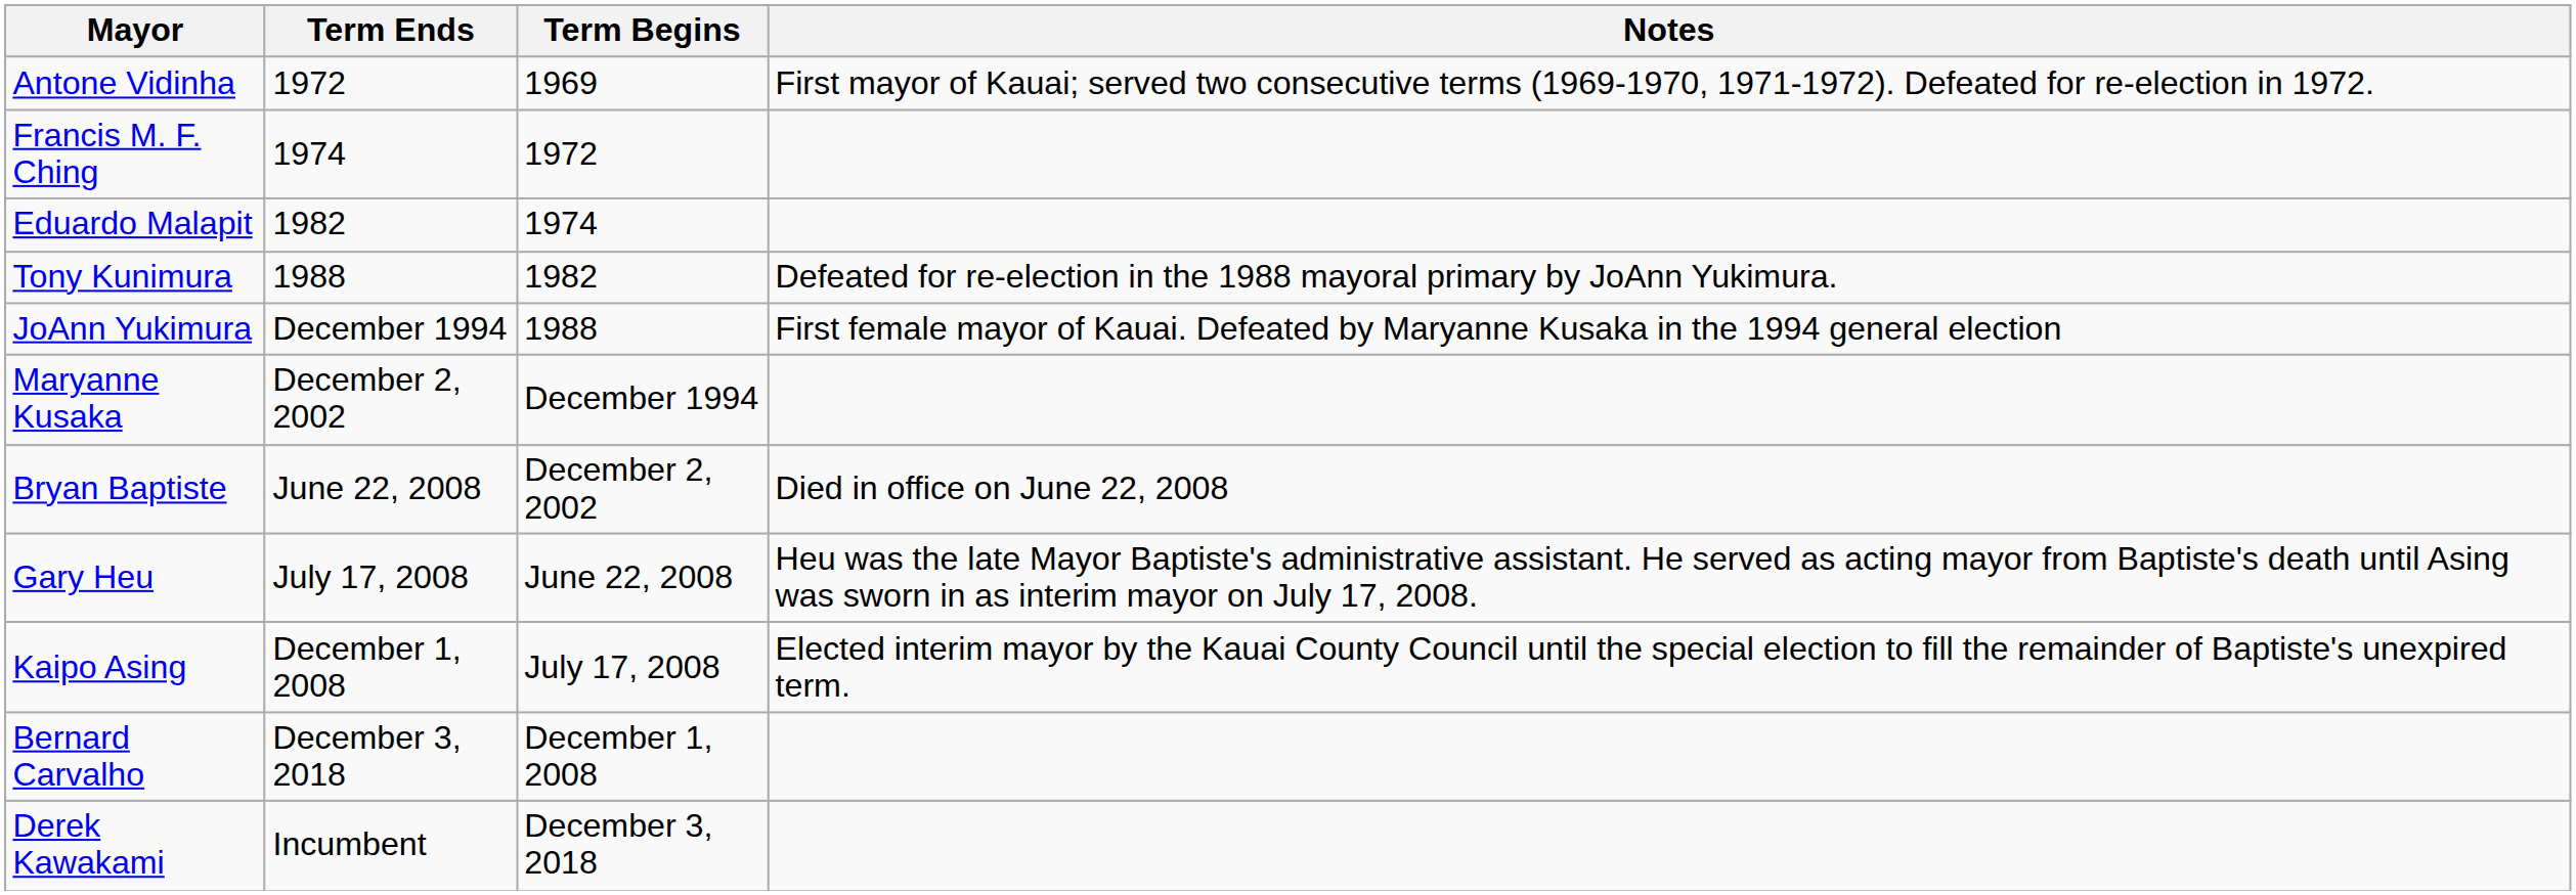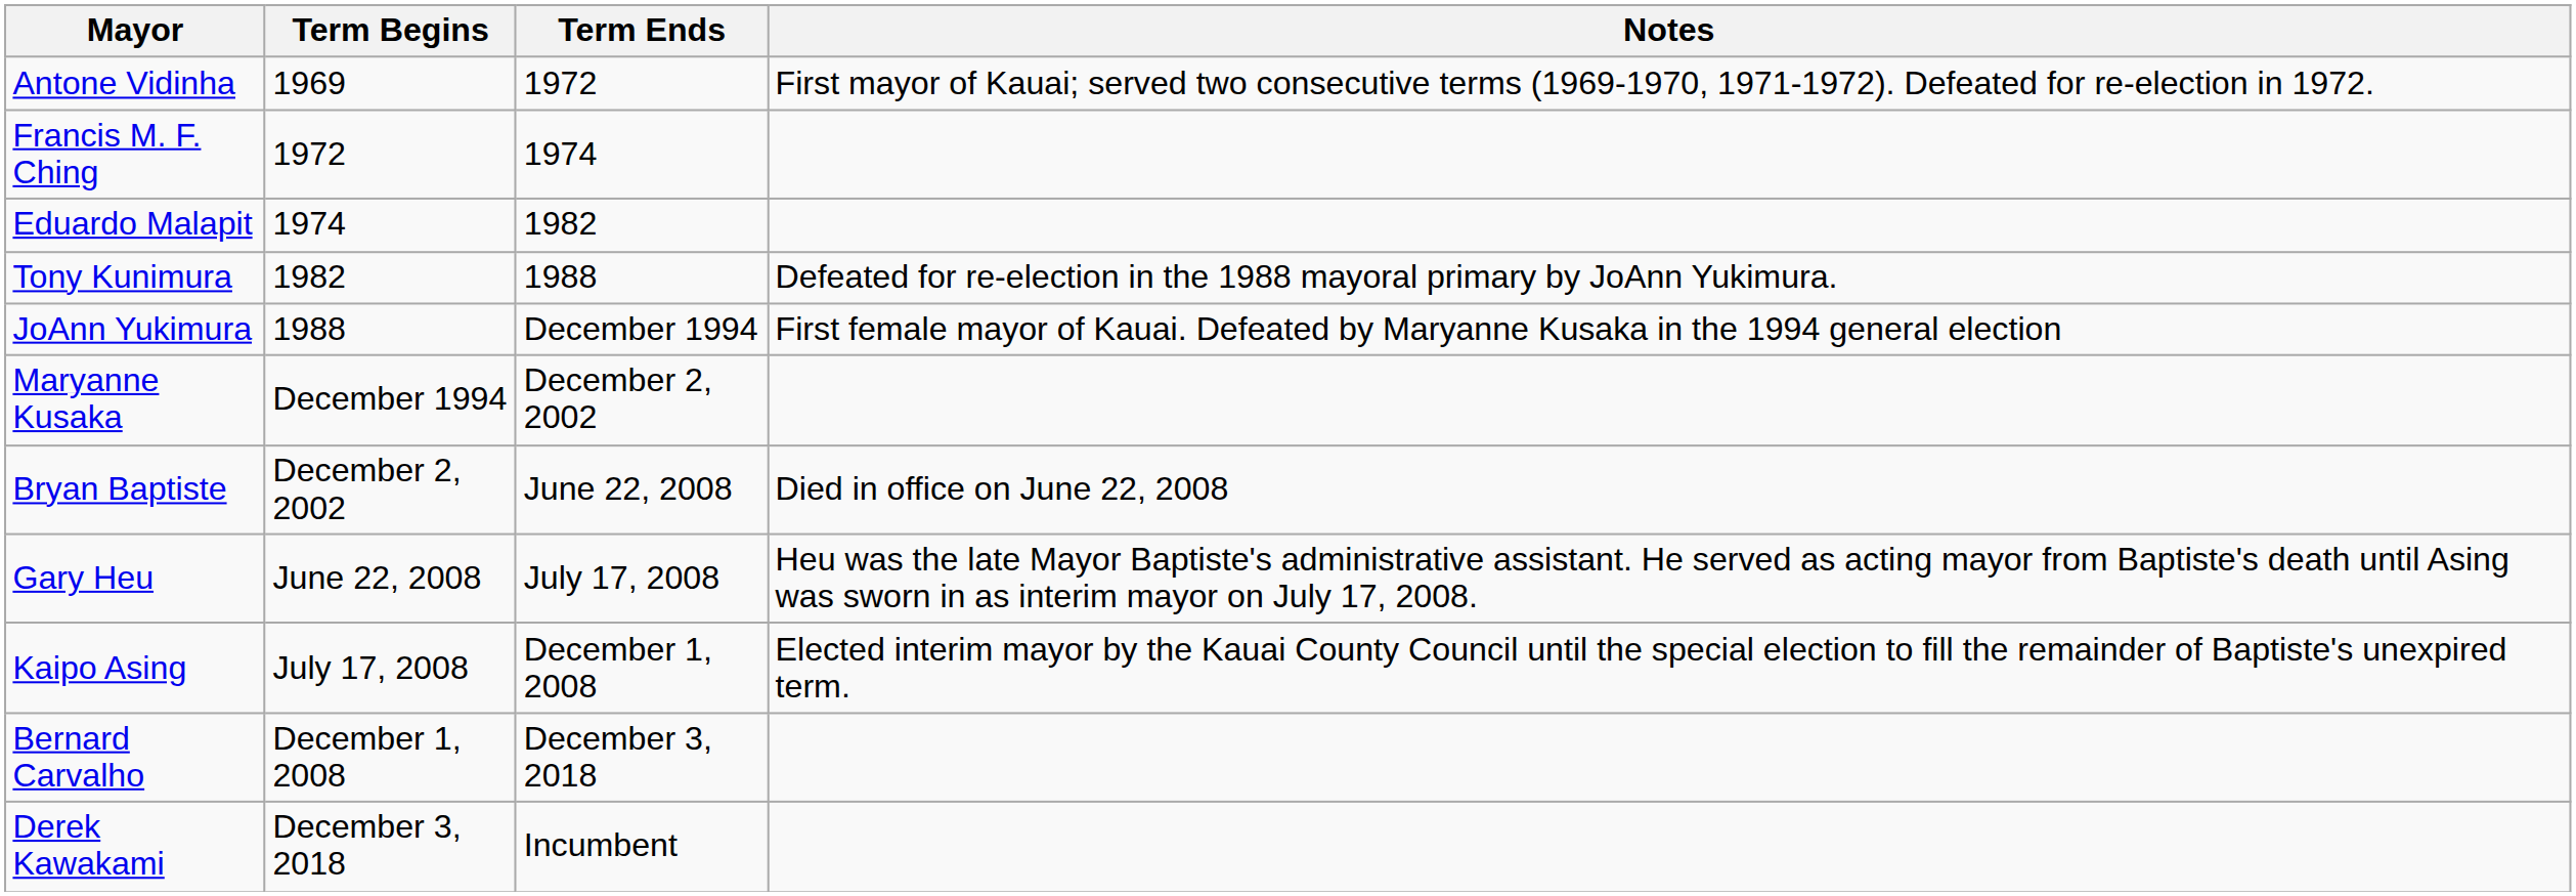columns swapped: Term Begins <-> Term Ends
